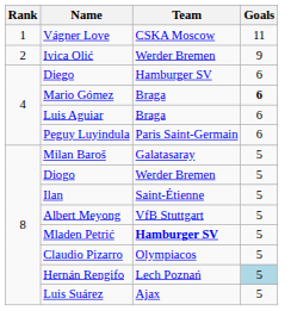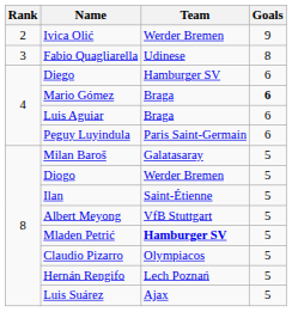- row: 1 | Vágner Love | CSKA Moscow | 11
+ row: 3 | Fabio Quagliarella | Udinese | 8
Hernán Rengifo | Goals: lightblue background -> no background
